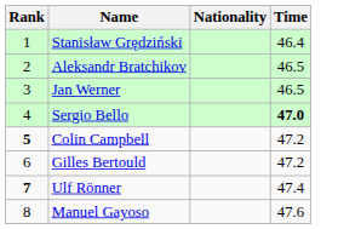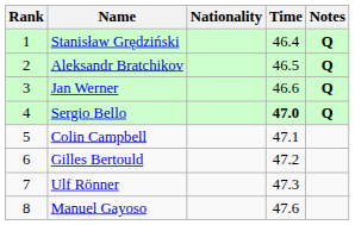+ column: Notes | Q | Q | Q | Q
Jan Werner | Time: 46.5 -> 46.6
Colin Campbell | Rank: bold -> normal
Colin Campbell | Time: 47.2 -> 47.1
Ulf Rönner | Rank: bold -> normal
Ulf Rönner | Time: 47.4 -> 47.3
